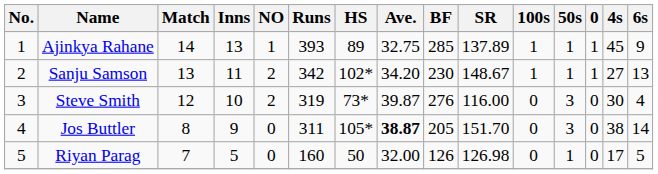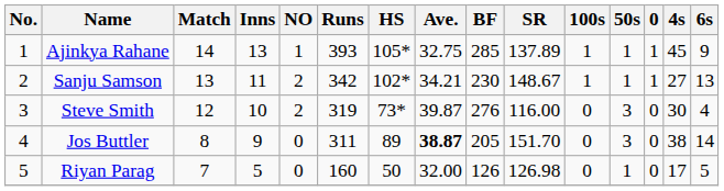Ajinkya Rahane | HS: 89 -> 105*
Sanju Samson | Ave.: 34.20 -> 34.21
Jos Buttler | HS: 105* -> 89
